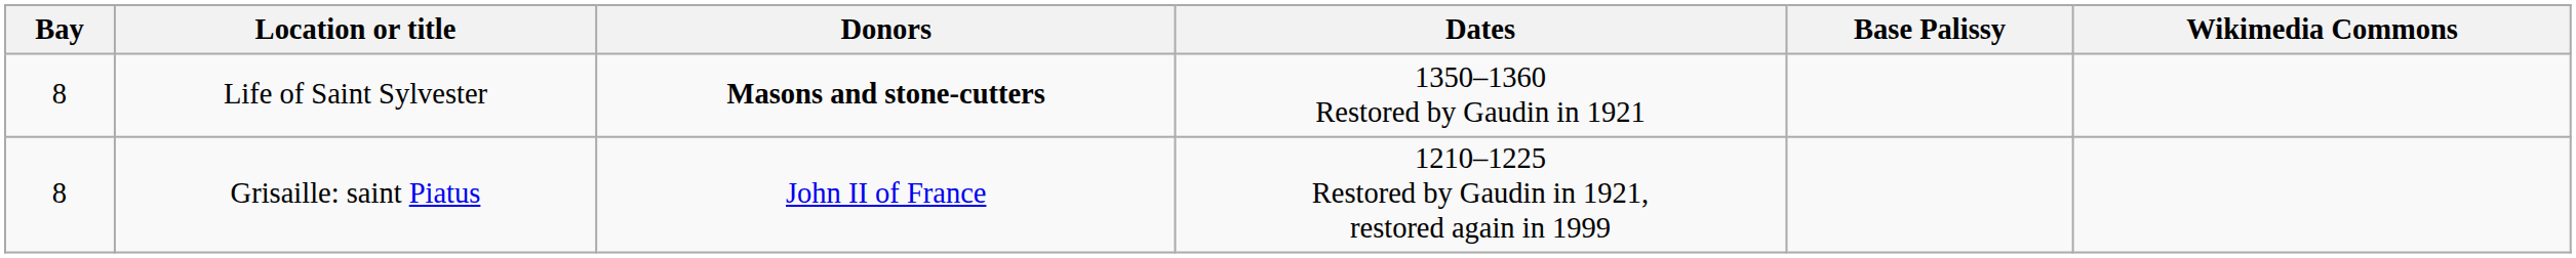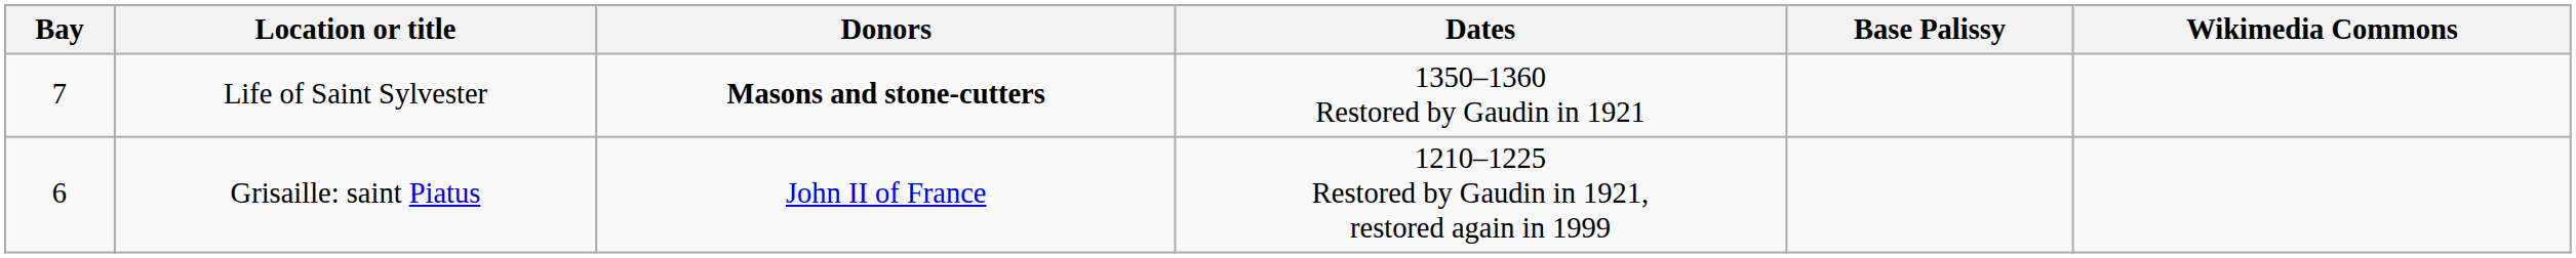Life of Saint Sylvester | Bay: 8 -> 7
Grisaille: saint Piatus | Bay: 8 -> 6
